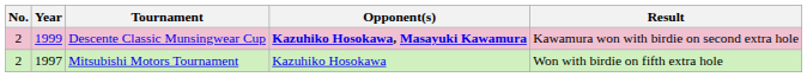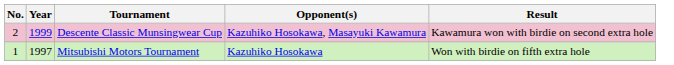Descente Classic Munsingwear Cup | Opponent(s): bold -> normal
Mitsubishi Motors Tournament | No.: 2 -> 1
